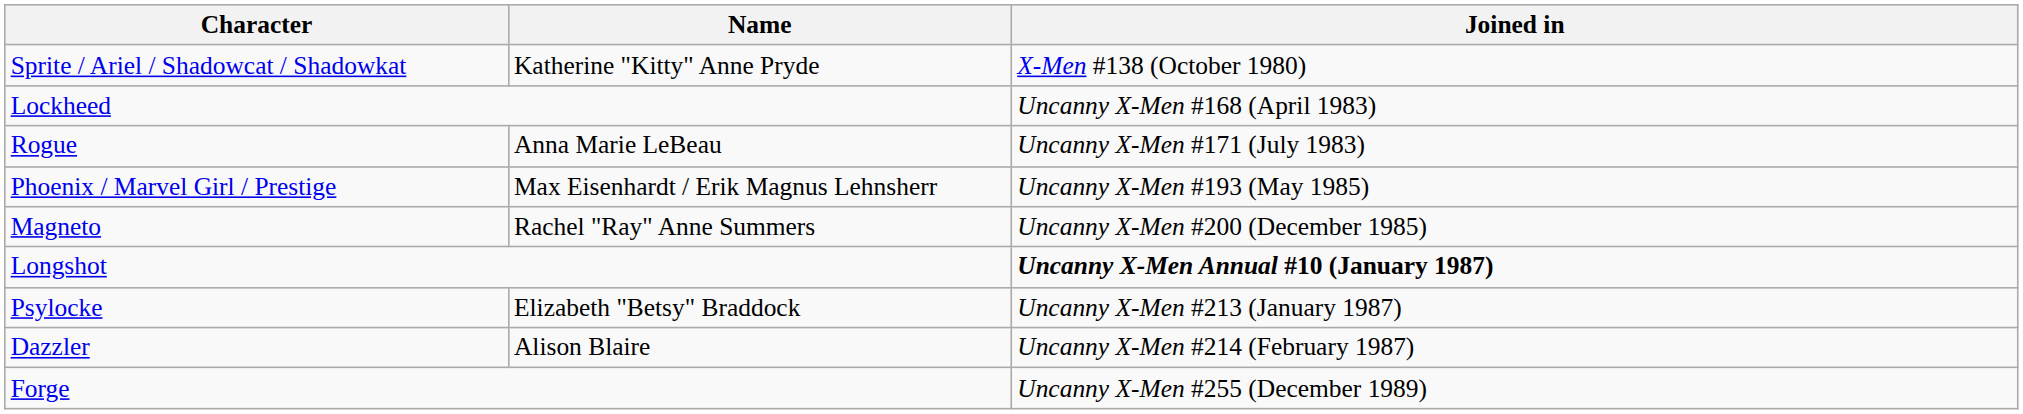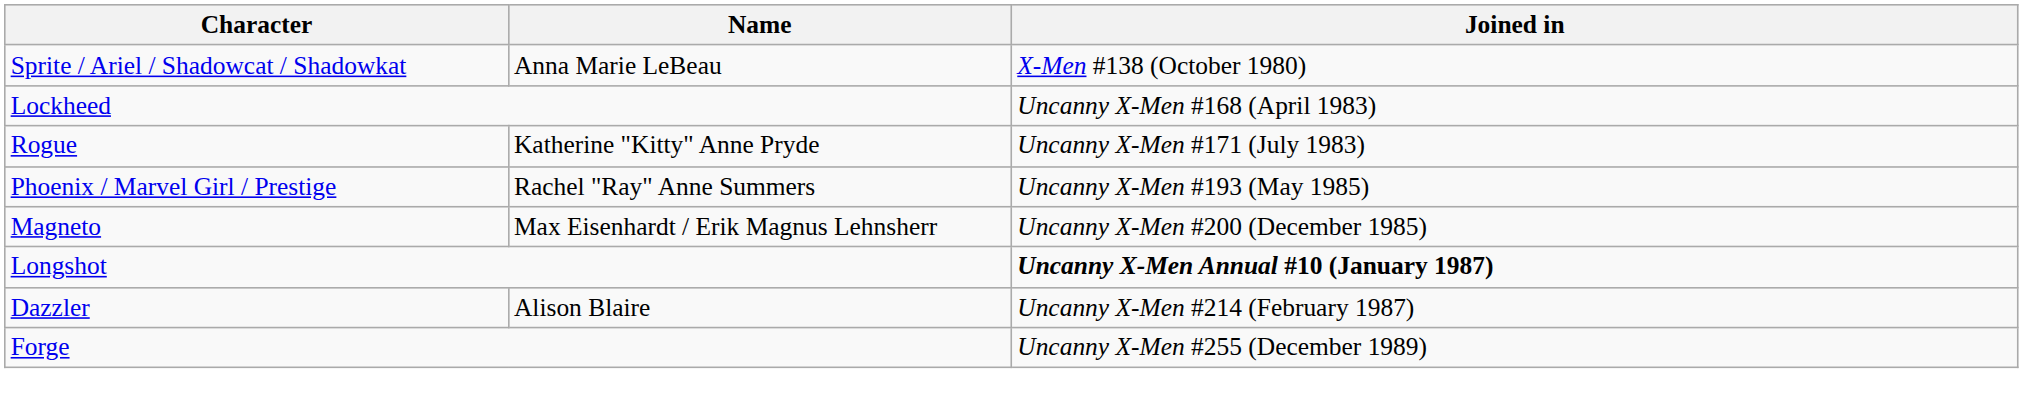Sprite / Ariel / Shadowcat / Shadowkat | Name: Katherine "Kitty" Anne Pryde -> Anna Marie LeBeau
Rogue | Name: Anna Marie LeBeau -> Katherine "Kitty" Anne Pryde
Phoenix / Marvel Girl / Prestige | Name: Max Eisenhardt / Erik Magnus Lehnsherr -> Rachel "Ray" Anne Summers
Magneto | Name: Rachel "Ray" Anne Summers -> Max Eisenhardt / Erik Magnus Lehnsherr
- row: Psylocke | Elizabeth "Betsy" Braddock | Uncanny X-Men #213 (January 1987)
